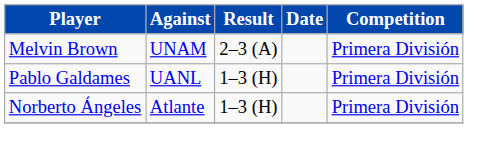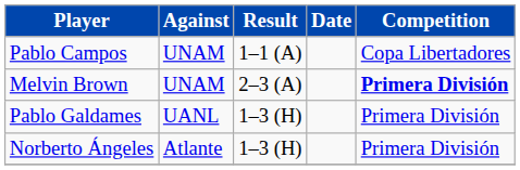+ row: Pablo Campos | UNAM | 1–1 (A) | Copa Libertadores
Melvin Brown | Competition: normal -> bold
